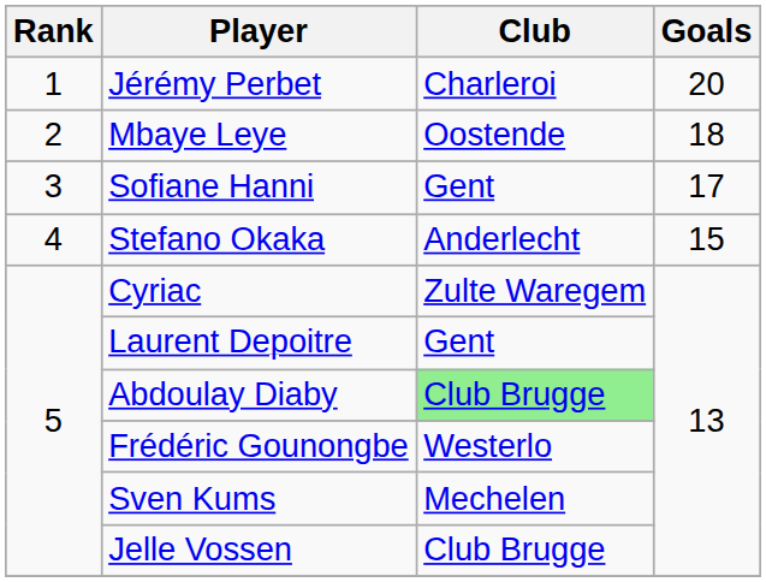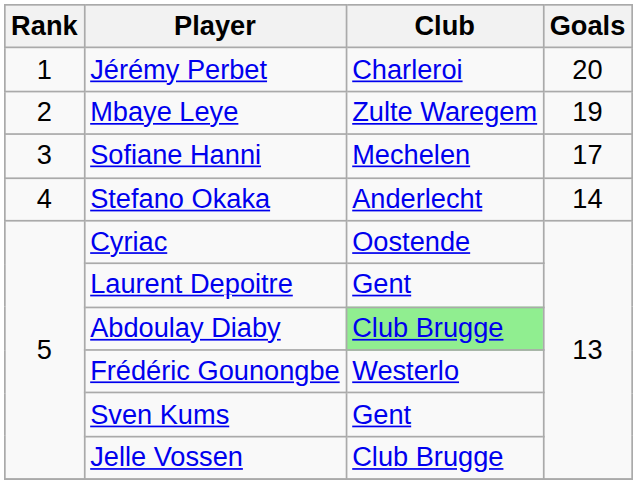Mbaye Leye | Club: Oostende -> Zulte Waregem
Mbaye Leye | Goals: 18 -> 19
Sofiane Hanni | Club: Gent -> Mechelen
Stefano Okaka | Goals: 15 -> 14
Cyriac | Club: Zulte Waregem -> Oostende
Sven Kums | Club: Mechelen -> Gent
